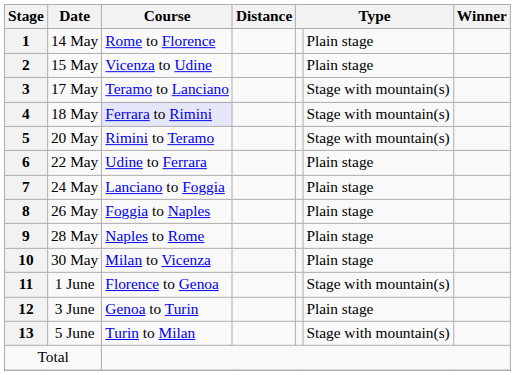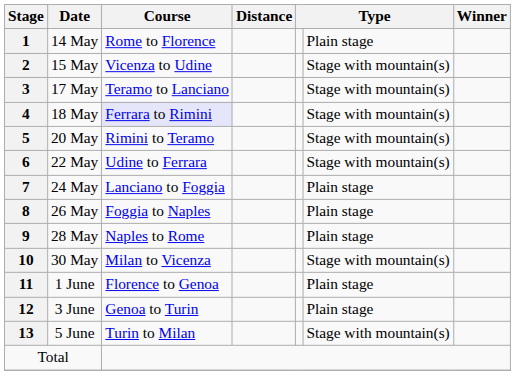2 | column 6: Plain stage -> Stage with mountain(s)
6 | column 6: Plain stage -> Stage with mountain(s)
10 | column 6: Plain stage -> Stage with mountain(s)
11 | column 6: Stage with mountain(s) -> Plain stage
